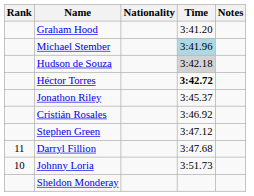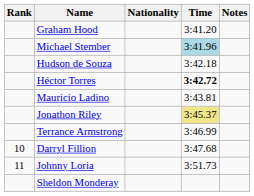Hudson de Souza | Time: lightgrey background -> no background
+ row: Mauricio Ladino | 3:43.81
Jonathon Riley | Time: no background -> khaki background
- row: Cristián Rosales | 3:46.92
+ row: Terrance Armstrong | 3:46.99
- row: Stephen Green | 3:47.12
Darryl Fillion | Rank: 11 -> 10
Johnny Loria | Rank: 10 -> 11
